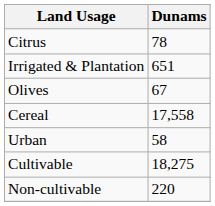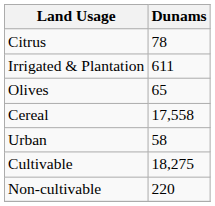Irrigated & Plantation | Dunams: 651 -> 611
Olives | Dunams: 67 -> 65
